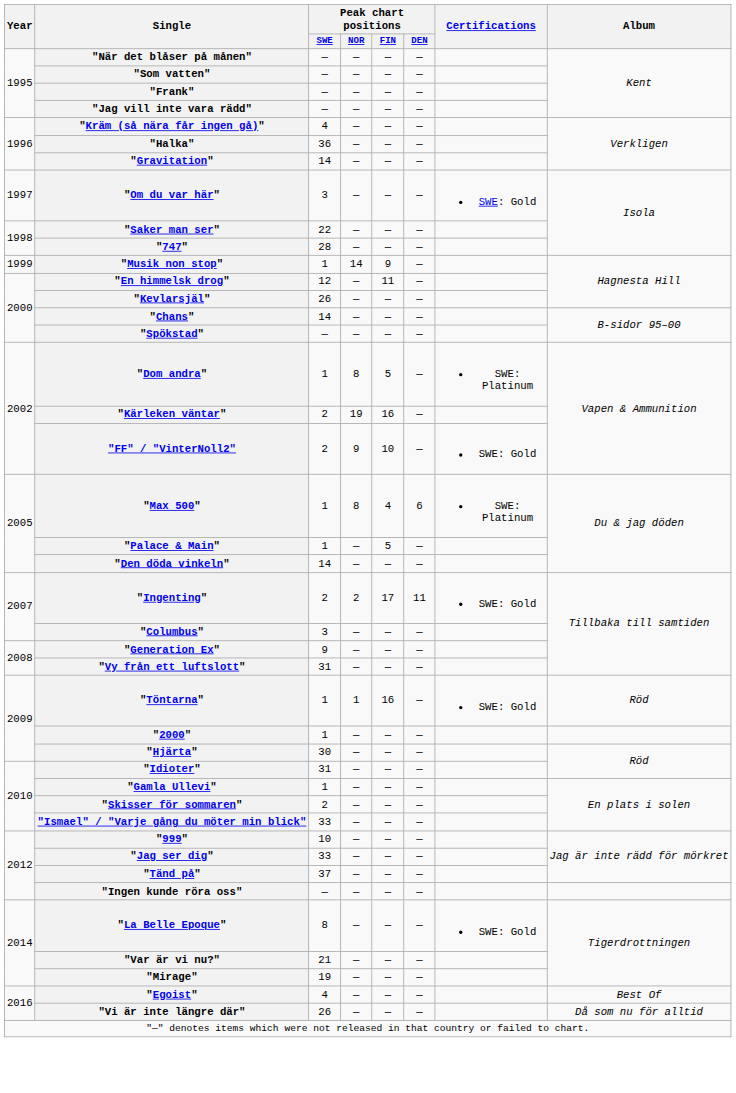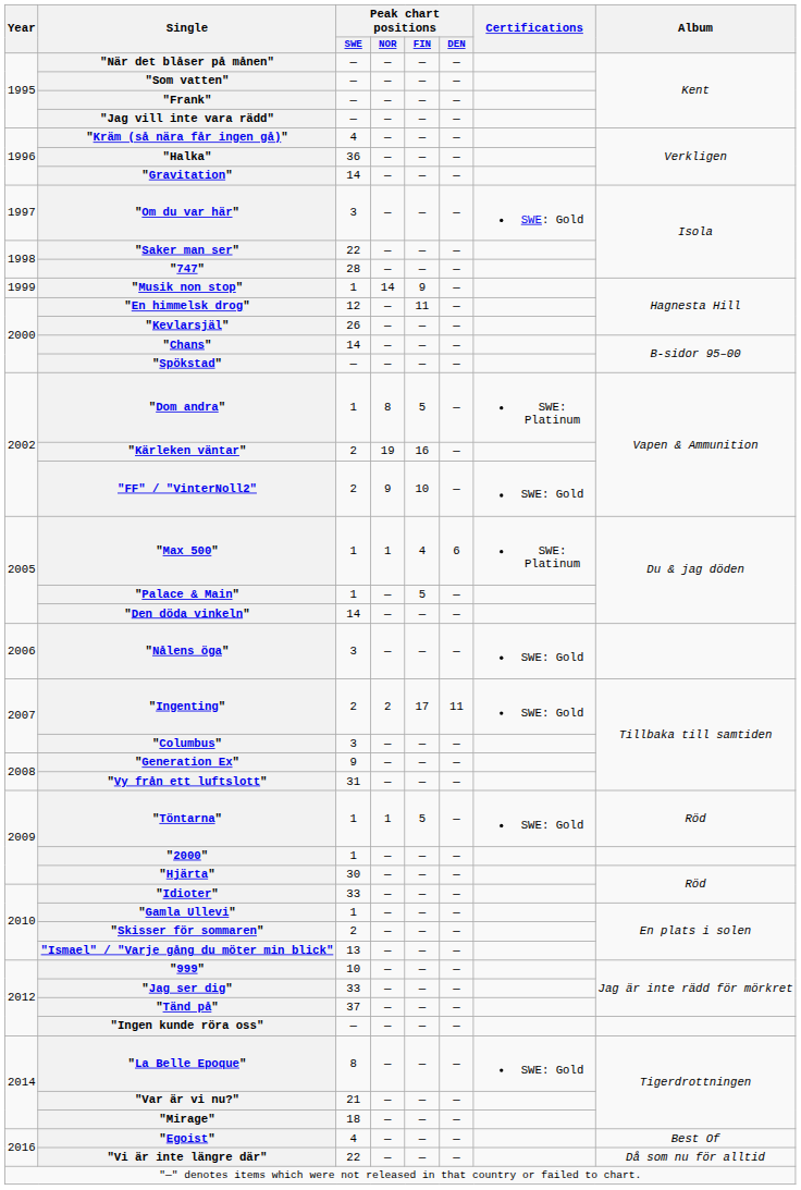"Max 500" | Peak chart positions / NOR: 8 -> 1
+ row: 2006 | "Nålens öga" | 3 | — | — | — | SWE: Gold
"Töntarna" | Peak chart positions / FIN: 16 -> 5
"Idioter" | Peak chart positions / SWE: 31 -> 33
"Ismael" / "Varje gång du möter min blick" | Peak chart positions / SWE: 33 -> 13
"Mirage" | Peak chart positions / SWE: 19 -> 18
"Vi är inte längre där" | Peak chart positions / SWE: 26 -> 22
